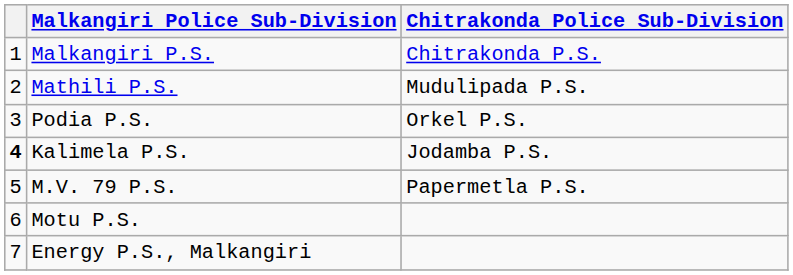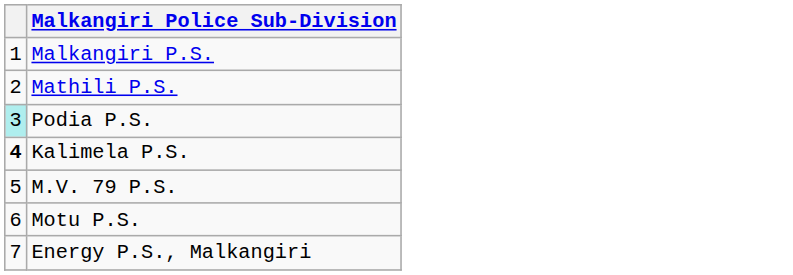- column: Chitrakonda Police Sub-Division | Chitrakonda P.S. | Mudulipada P.S. | Orkel P.S. | Jodamba P.S. | Papermetla P.S.
Podia P.S. | column 1: no background -> paleturquoise background
